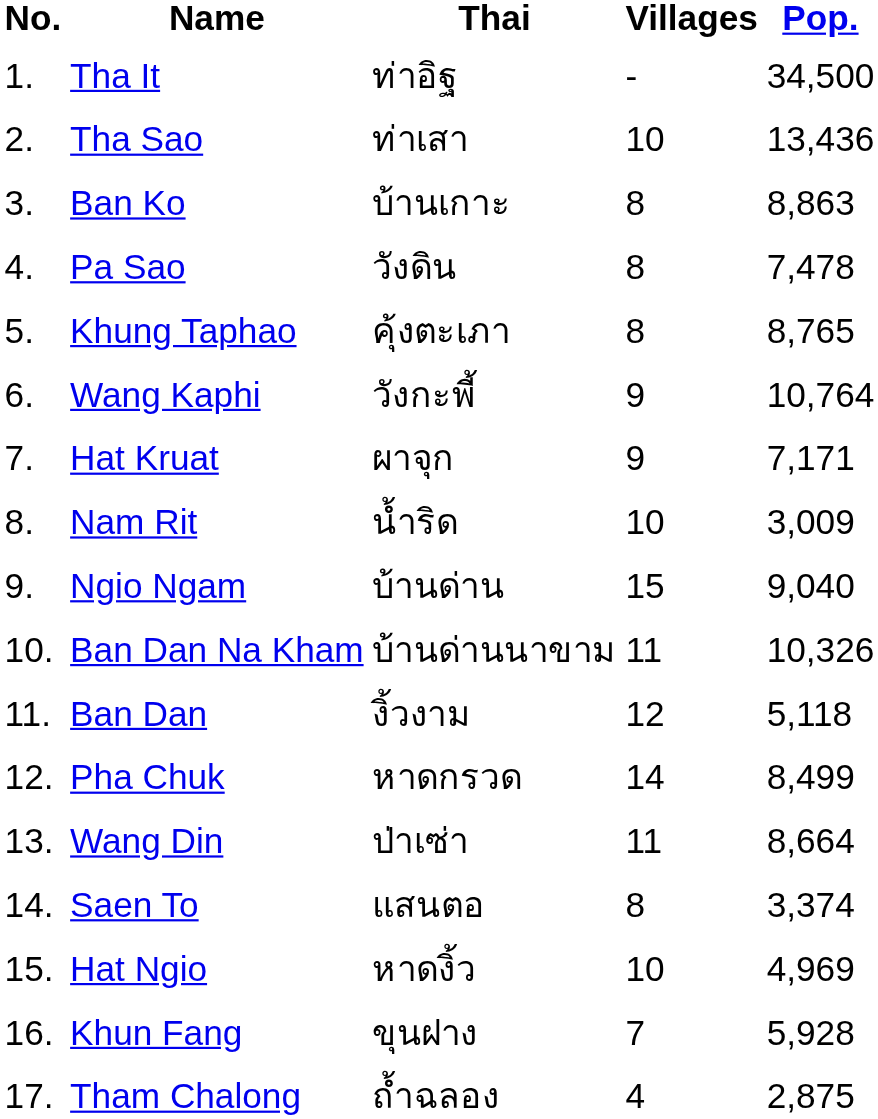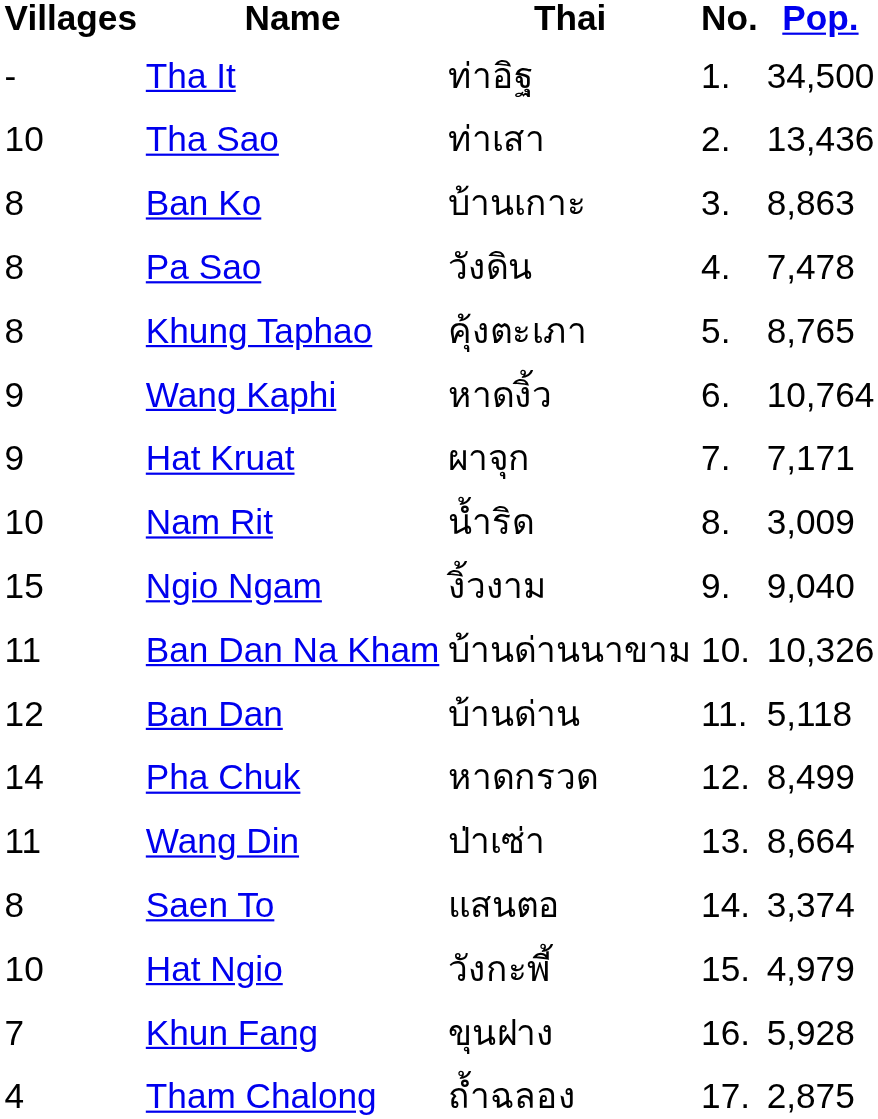columns swapped: No. <-> Villages
Wang Kaphi | Thai: วังกะพี้ -> หาดงิ้ว
Ngio Ngam | Thai: บ้านด่าน -> งิ้วงาม
Ban Dan | Thai: งิ้วงาม -> บ้านด่าน
Hat Ngio | Thai: หาดงิ้ว -> วังกะพี้
Hat Ngio | Pop.: 4,969 -> 4,979
